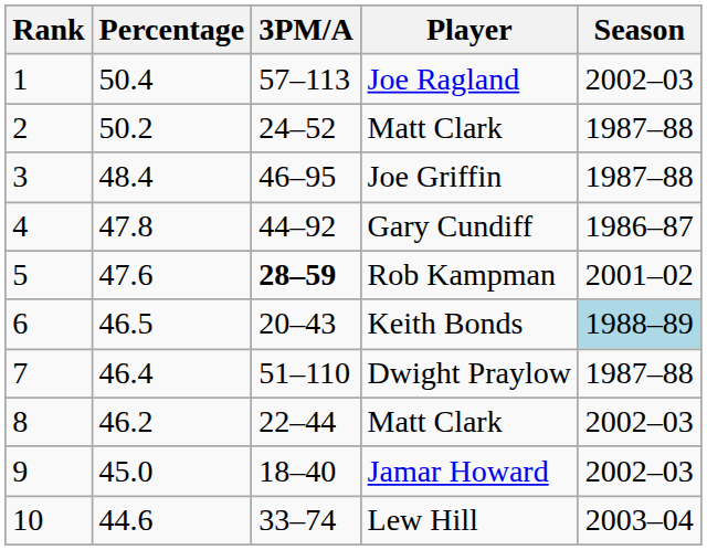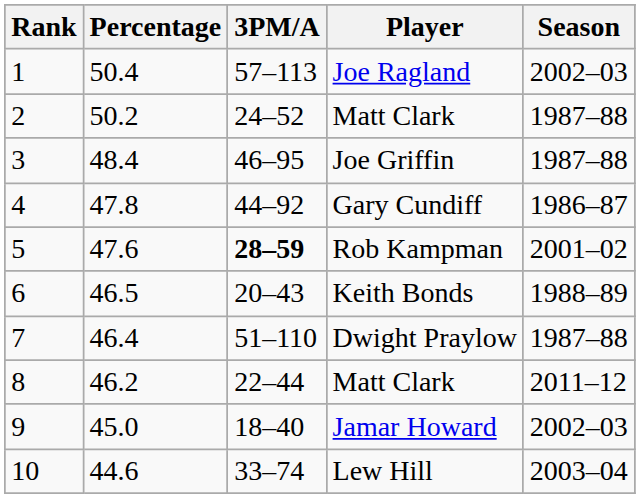Keith Bonds | Season: lightblue background -> no background
8 / Matt Clark | Season: 2002–03 -> 2011–12
